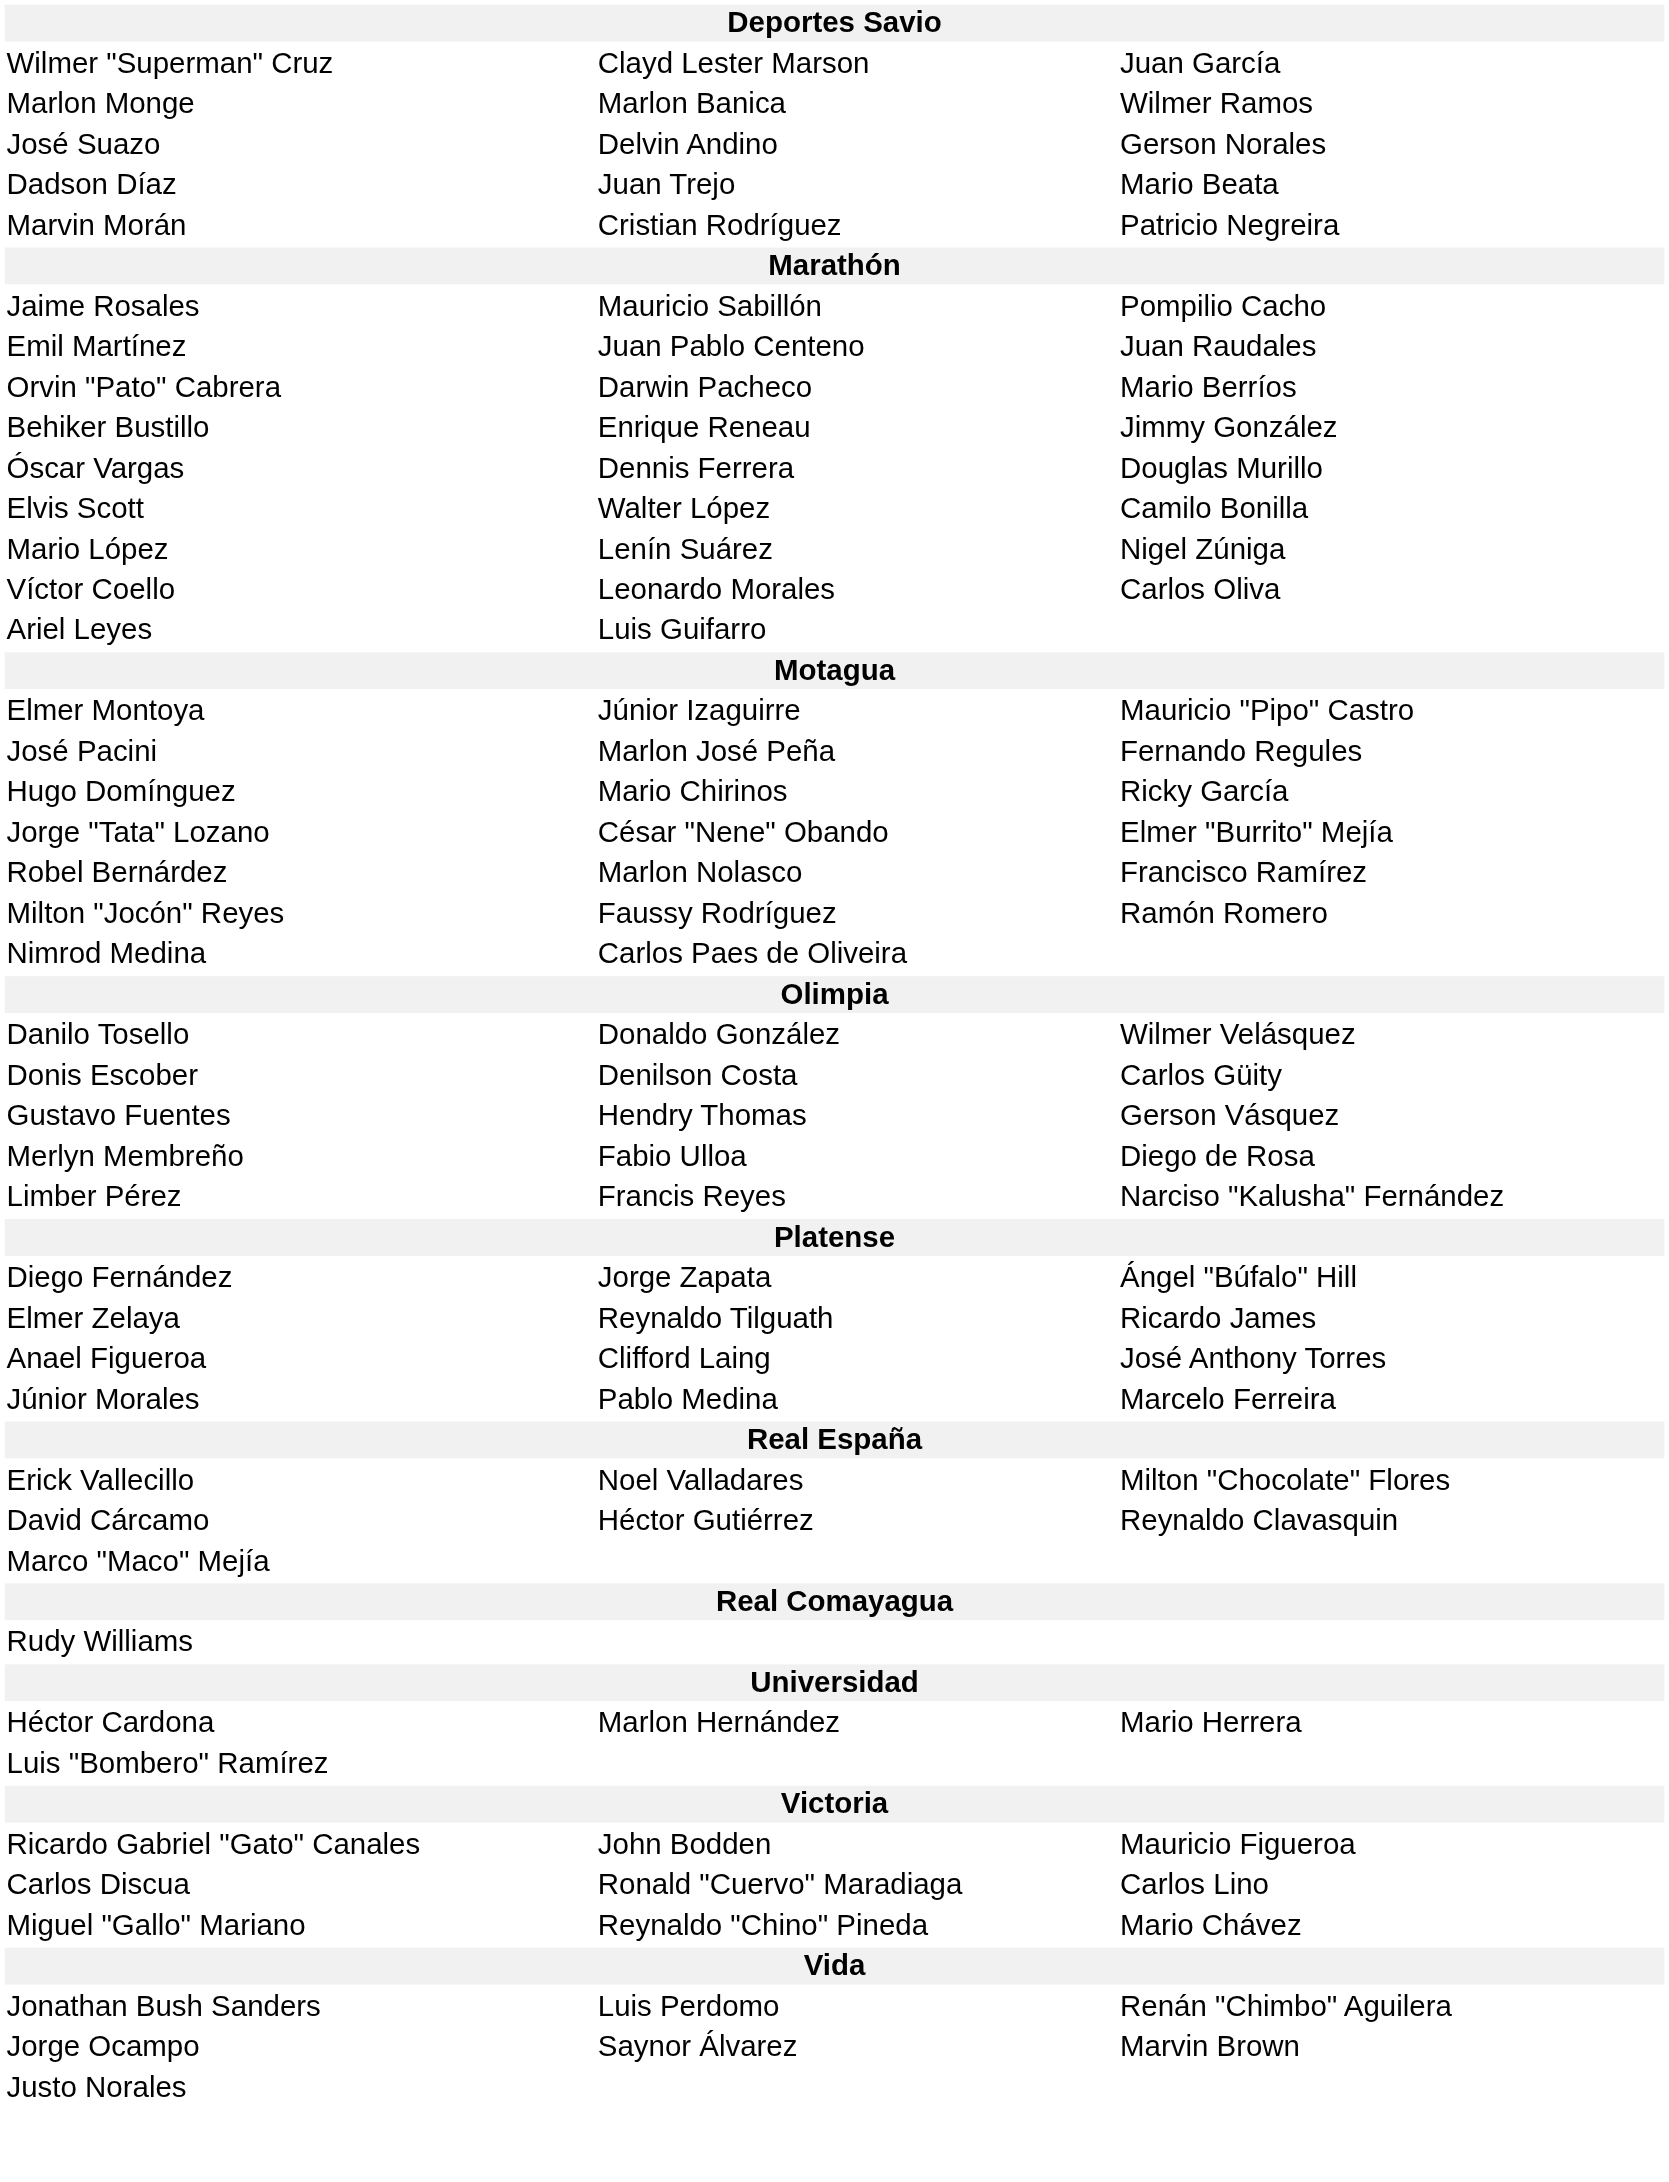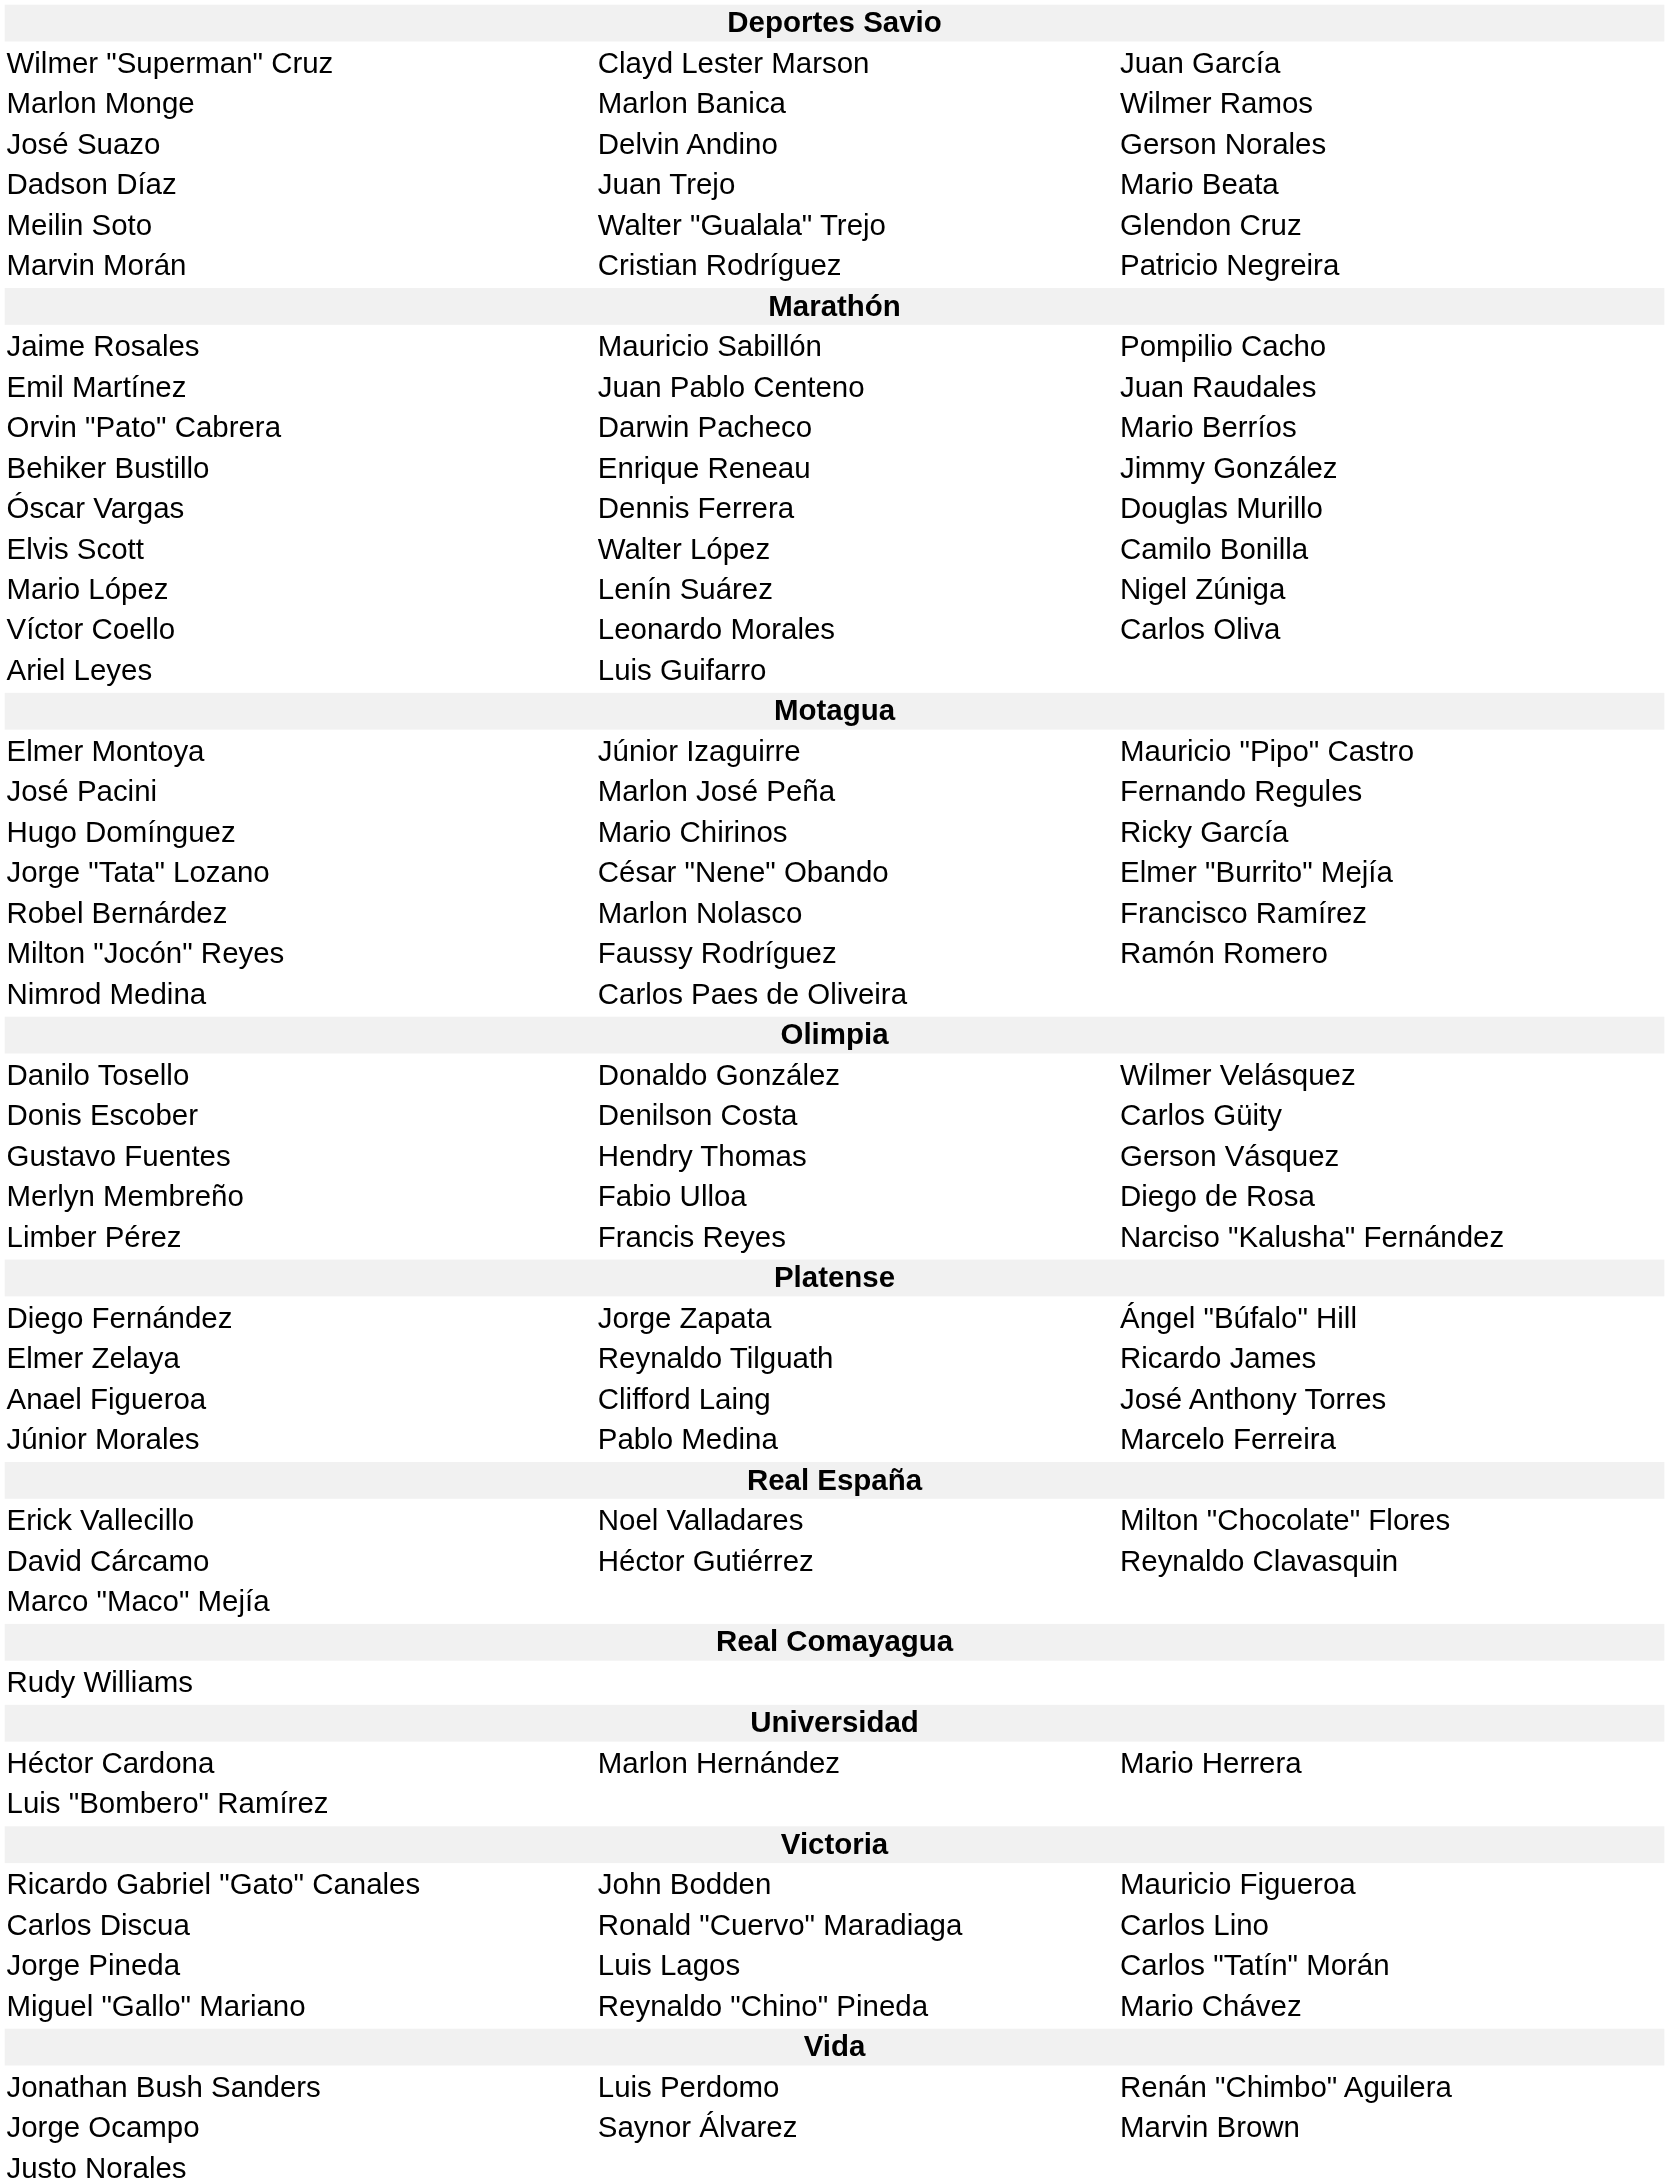+ row: Meilin Soto | Walter "Gualala" Trejo | Glendon Cruz
+ row: Jorge Pineda | Luis Lagos | Carlos "Tatín" Morán
